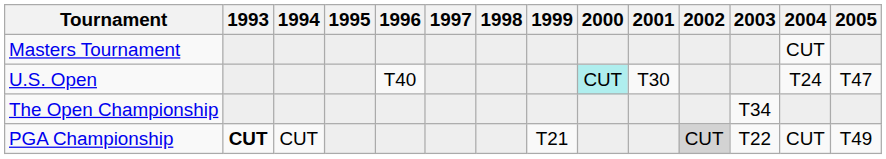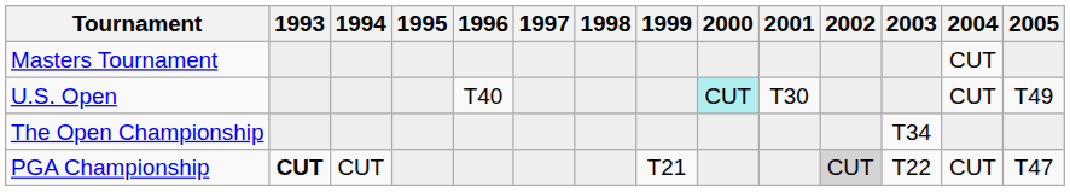U.S. Open | 2004: T24 -> CUT
U.S. Open | 2005: T47 -> T49
PGA Championship | 2005: T49 -> T47
